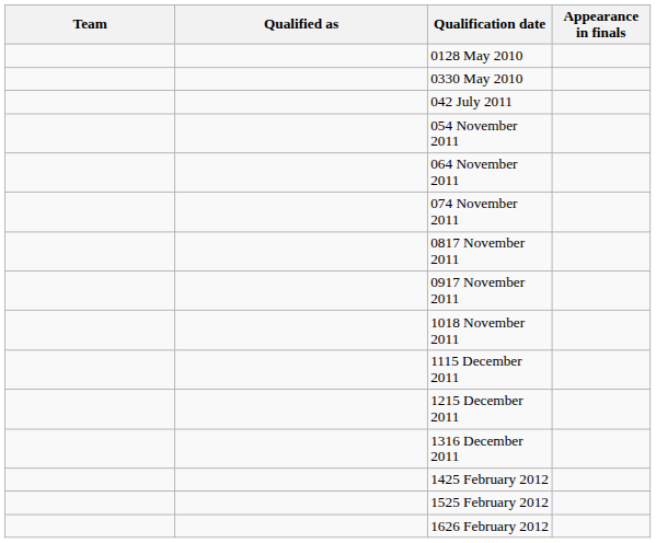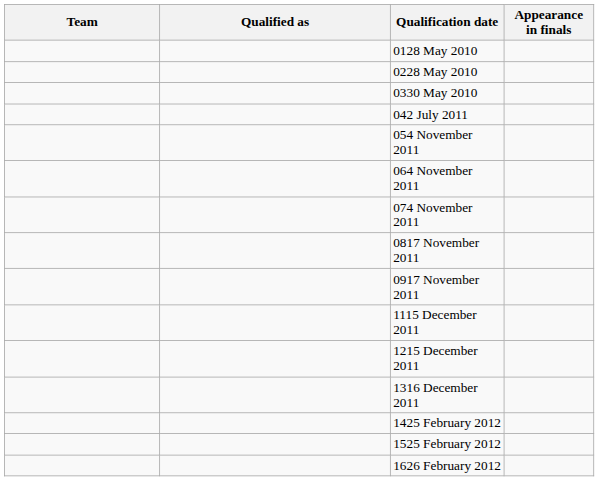+ row: 0228 May 2010
- row: 1018 November 2011
